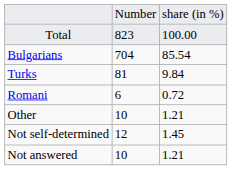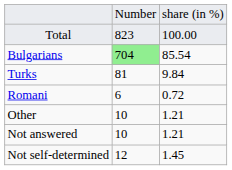Bulgarians | column 2: no background -> lightgreen background
rows swapped: Not self-determined <-> Not answered
